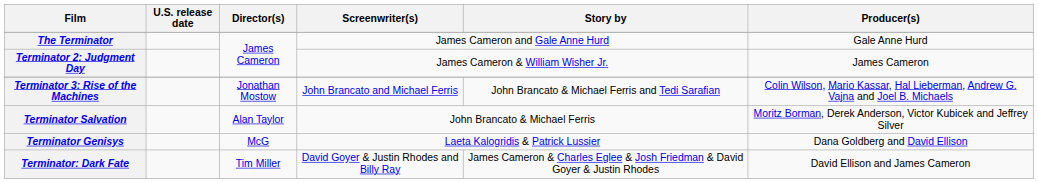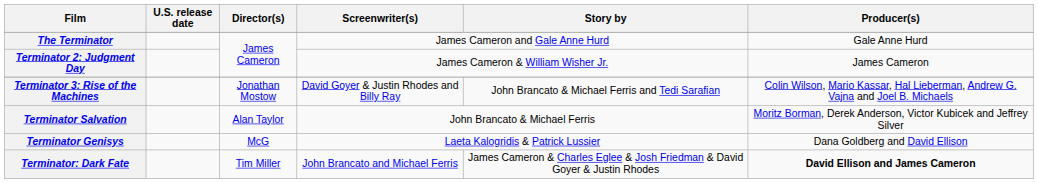Terminator 3: Rise of the Machines | Screenwriter(s): John Brancato and Michael Ferris -> David Goyer & Justin Rhodes and Billy Ray
Terminator: Dark Fate | Screenwriter(s): David Goyer & Justin Rhodes and Billy Ray -> John Brancato and Michael Ferris
Terminator: Dark Fate | Producer(s): normal -> bold
